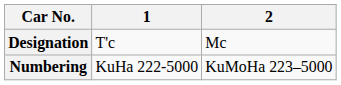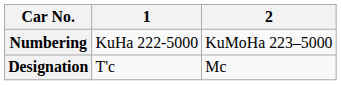rows swapped: Designation <-> Numbering
